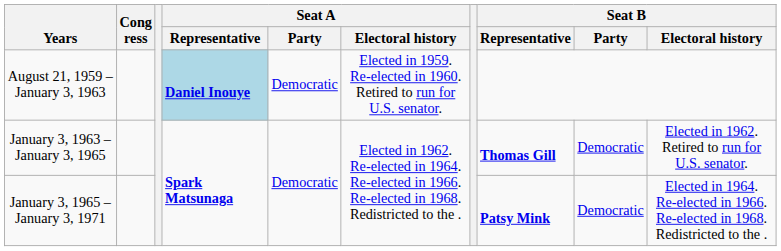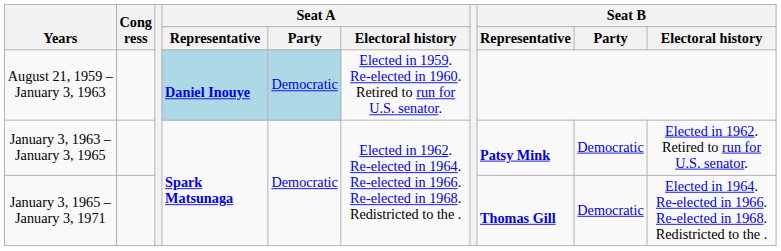August 21, 1959 – January 3, 1963 | Seat A / Party: no background -> lightblue background
January 3, 1963 – January 3, 1965 | Seat B / Representative: Thomas Gill -> Patsy Mink
January 3, 1965 – January 3, 1971 | Seat B / Representative: Patsy Mink -> Thomas Gill
